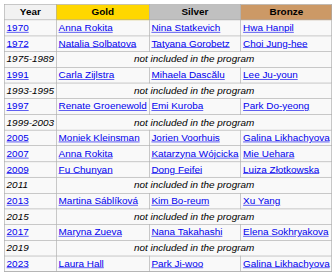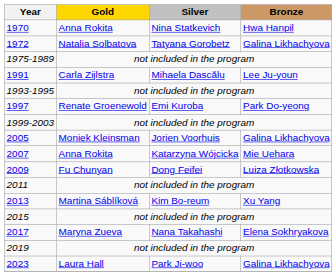1972 | Bronze: Choi Jung-hee -> Galina Likhachyova
